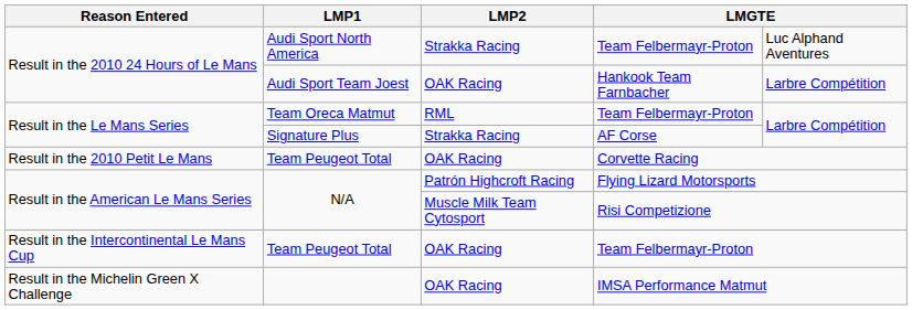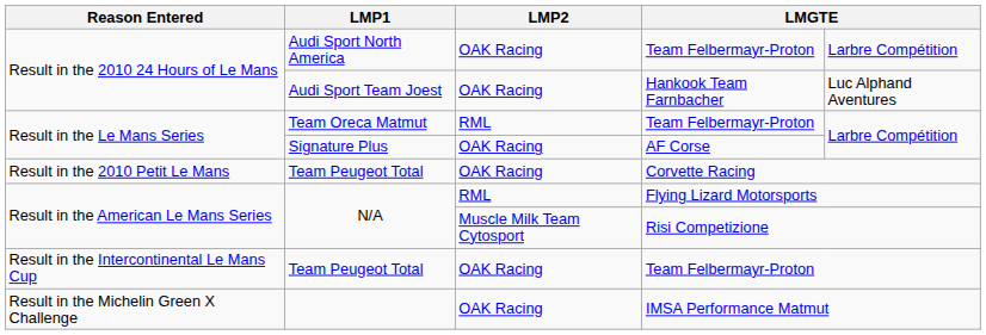Audi Sport North America | LMP2: Strakka Racing -> OAK Racing
Audi Sport North America | column 5: Luc Alphand Aventures -> Larbre Compétition
Audi Sport Team Joest | column 5: Larbre Compétition -> Luc Alphand Aventures
Signature Plus | LMP2: Strakka Racing -> OAK Racing
N/A / Flying Lizard Motorsports | LMP2: Patrón Highcroft Racing -> RML
